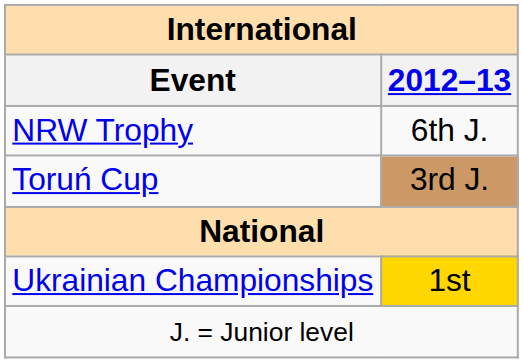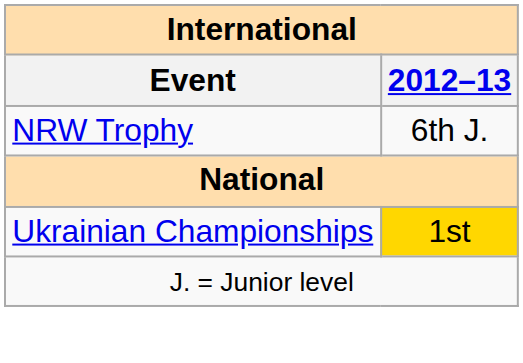- row: Toruń Cup | 3rd J.
